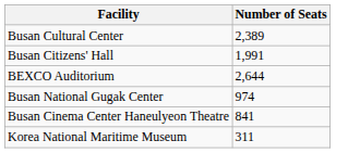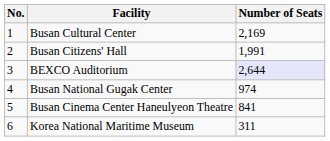+ column: No. | 1 | 2 | 3 | 4 | 5 | 6
Busan Cultural Center | Number of Seats: 2,389 -> 2,169
BEXCO Auditorium | Number of Seats: no background -> lavender background
